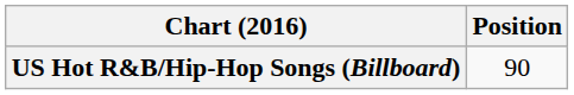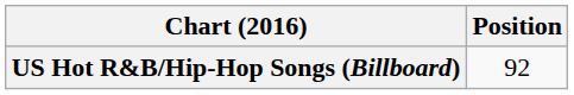US Hot R&B/Hip-Hop Songs (Billboard) | Position: 90 -> 92
